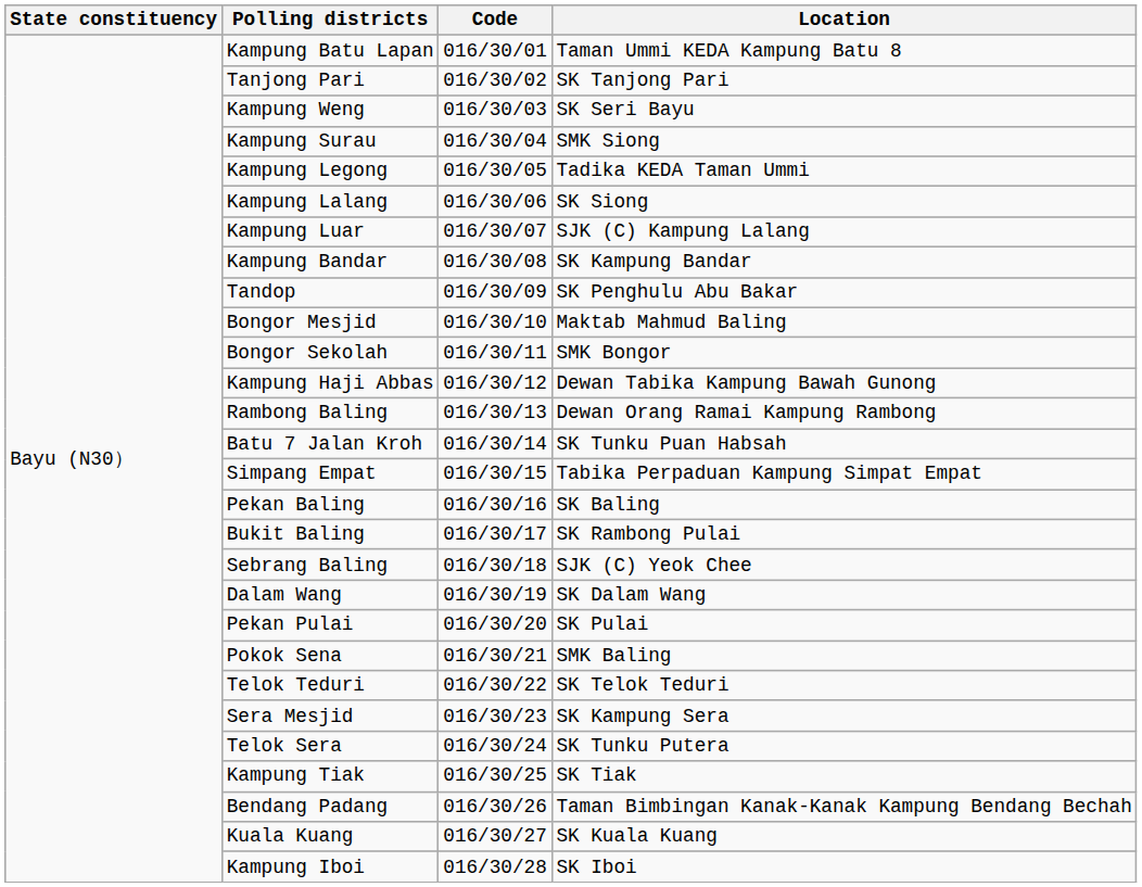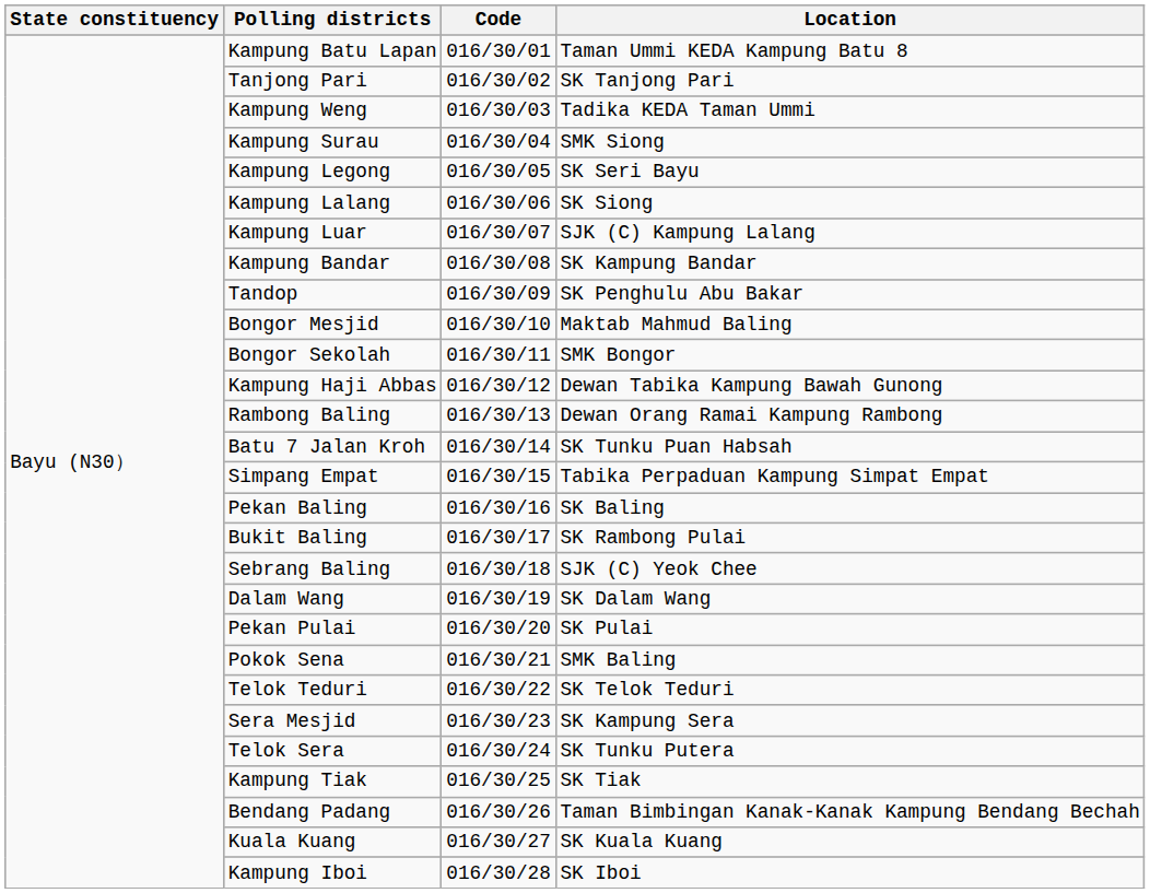Kampung Weng | Location: SK Seri Bayu -> Tadika KEDA Taman Ummi
Kampung Legong | Location: Tadika KEDA Taman Ummi -> SK Seri Bayu
